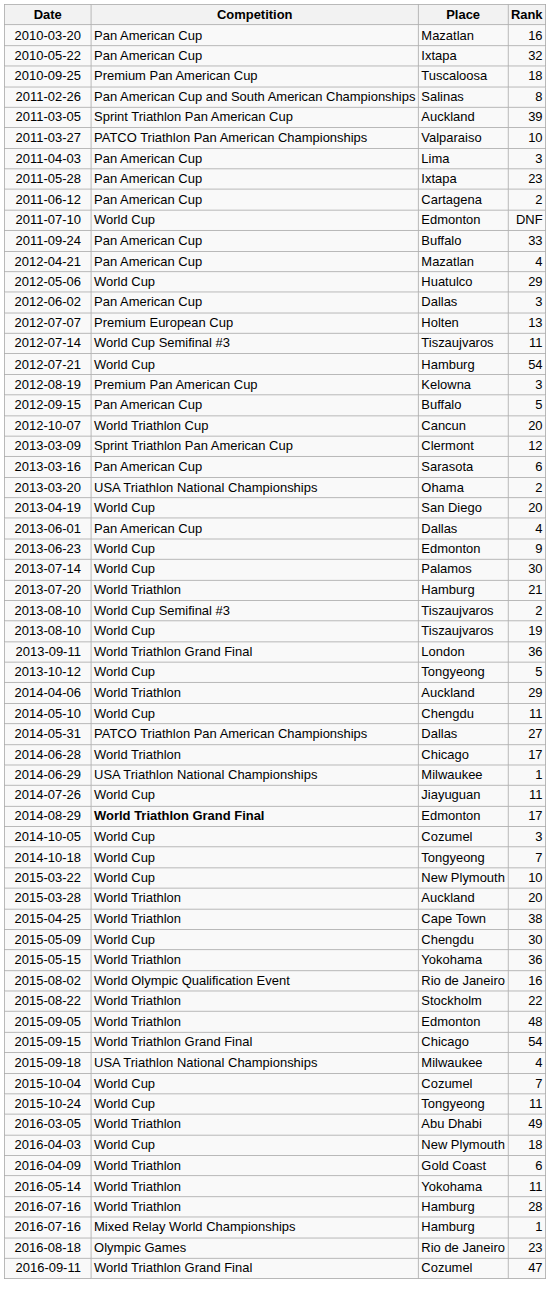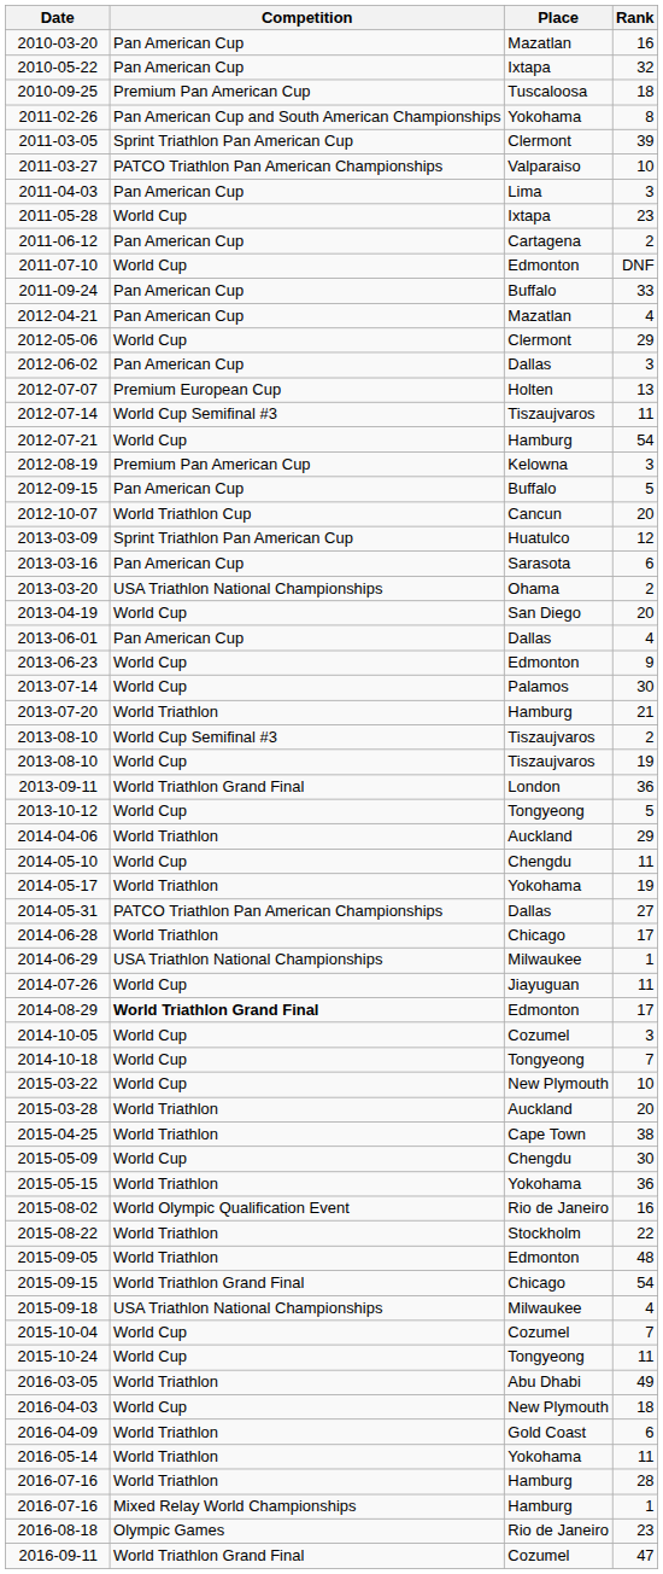2011-02-26 | Place: Salinas -> Yokohama
2011-03-05 | Place: Auckland -> Clermont
2011-05-28 | Competition: Pan American Cup -> World Cup
2012-05-06 | Place: Huatulco -> Clermont
2013-03-09 | Place: Clermont -> Huatulco
+ row: 2014-05-17 | World Triathlon | Yokohama | 19
